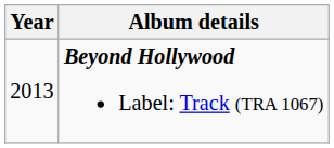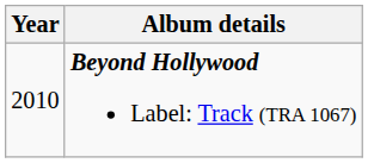Beyond Hollywood Label: Track (TRA 1067) | Year: 2013 -> 2010
